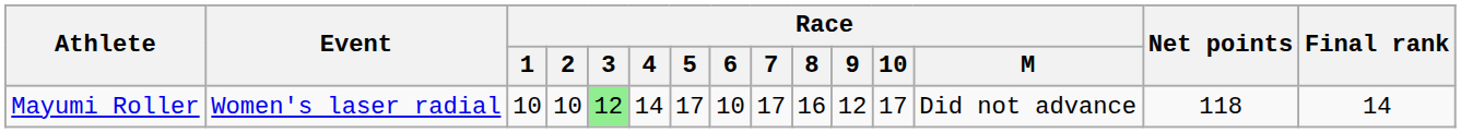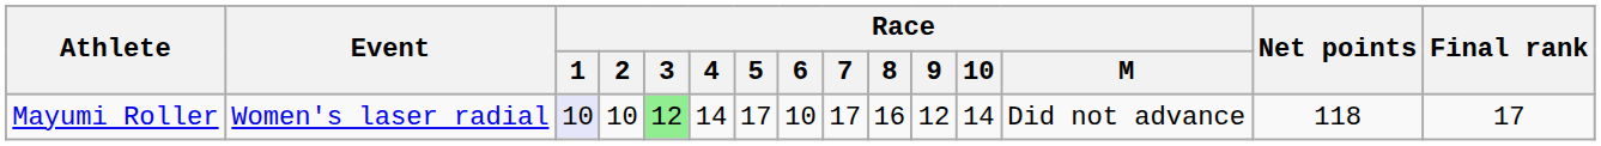Mayumi Roller | Race / 1: no background -> lavender background
Mayumi Roller | Race / 10: 17 -> 14
Mayumi Roller | Final rank: 14 -> 17
